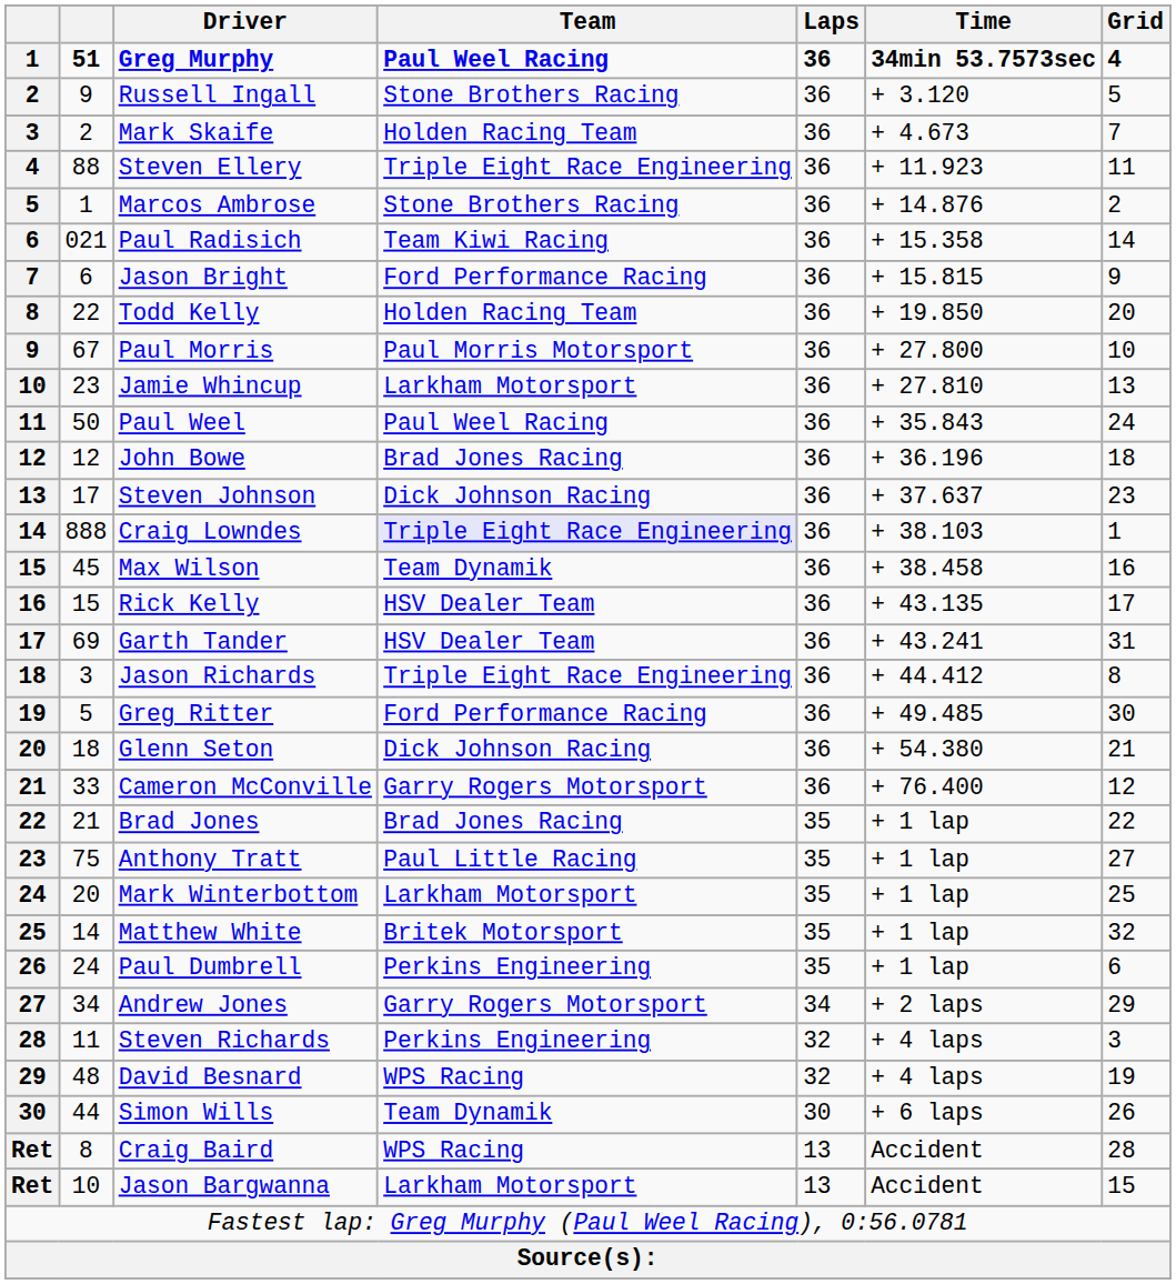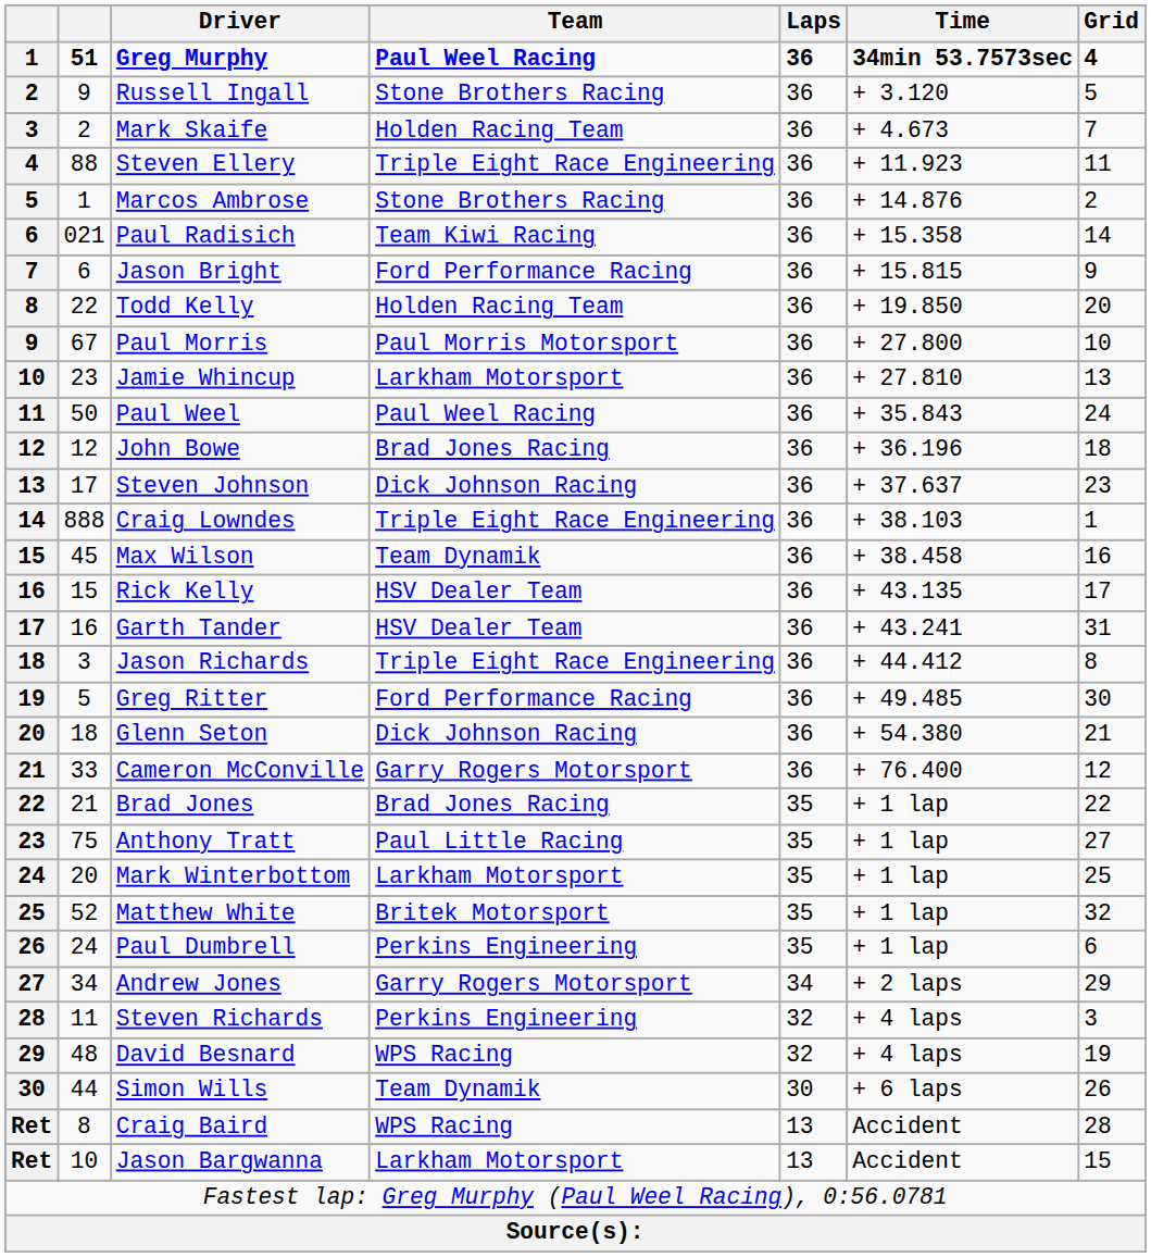Craig Lowndes | Team: lavender background -> no background
Garth Tander | column 2: 69 -> 16
Matthew White | column 2: 14 -> 52
